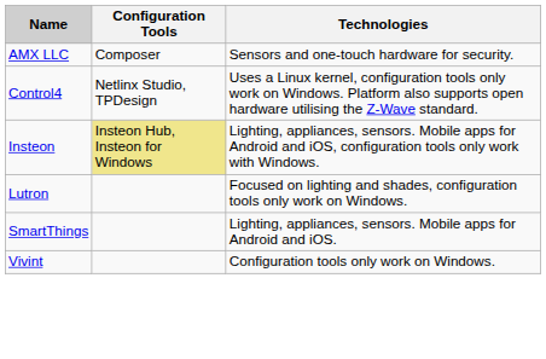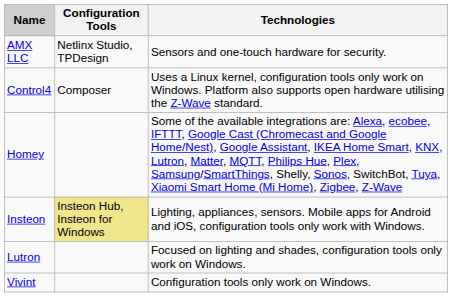AMX LLC | Configuration Tools: Composer -> Netlinx Studio, TPDesign
Control4 | Configuration Tools: Netlinx Studio, TPDesign -> Composer
+ row: Homey | Some of the available integrations are: Alexa, ecobee, IFTTT, Google Cast (Chromecast and Google Home/Nest), Google Assistant, IKEA Home Smart, KNX, Lutron, Matter, MQTT, Philips Hue, Plex, Samsung/SmartThings, Shelly, Sonos, SwitchBot, Tuya, Xiaomi Smart Home (Mi Home), Zigbee, Z-Wave
- row: SmartThings | Lighting, appliances, sensors. Mobile apps for Android and iOS.
